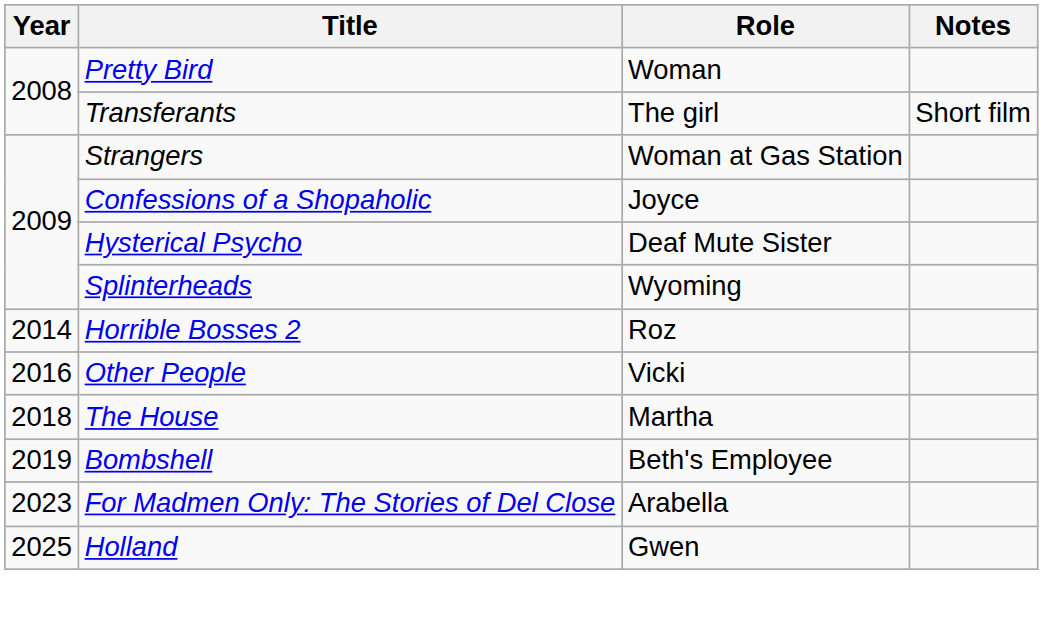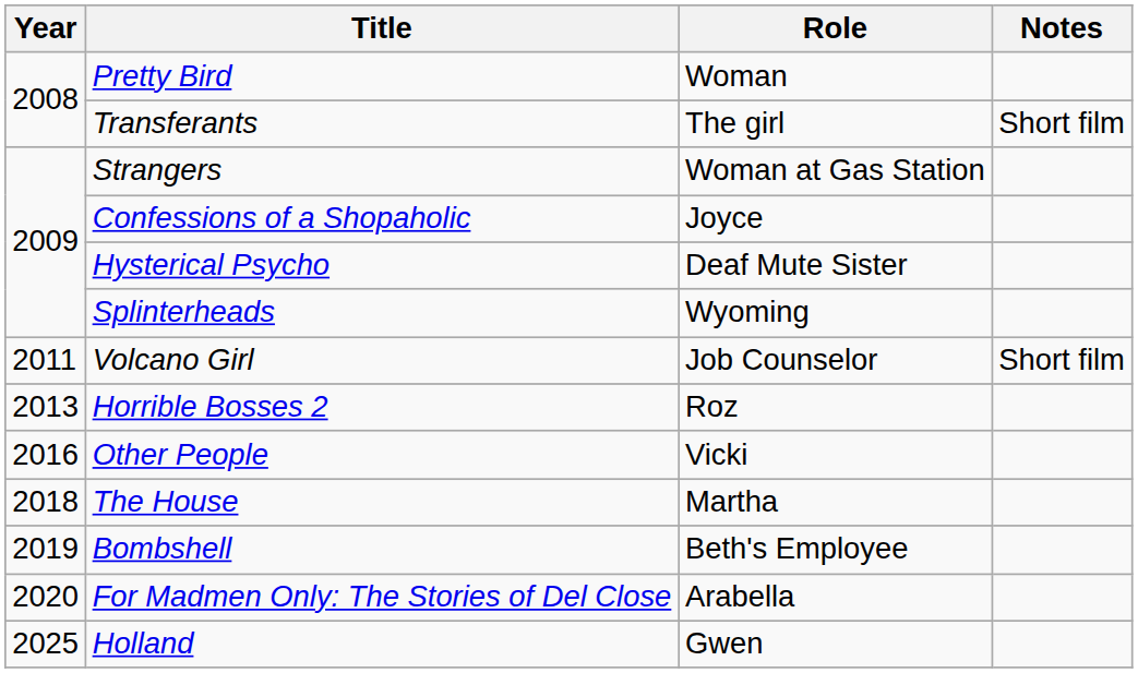+ row: 2011 | Volcano Girl | Job Counselor | Short film
Horrible Bosses 2 | Year: 2014 -> 2013
For Madmen Only: The Stories of Del Close | Year: 2023 -> 2020
